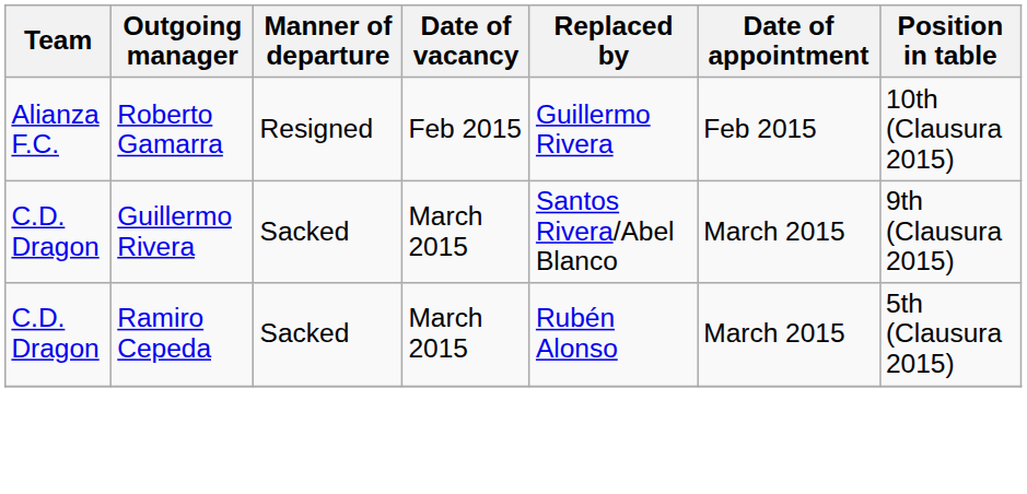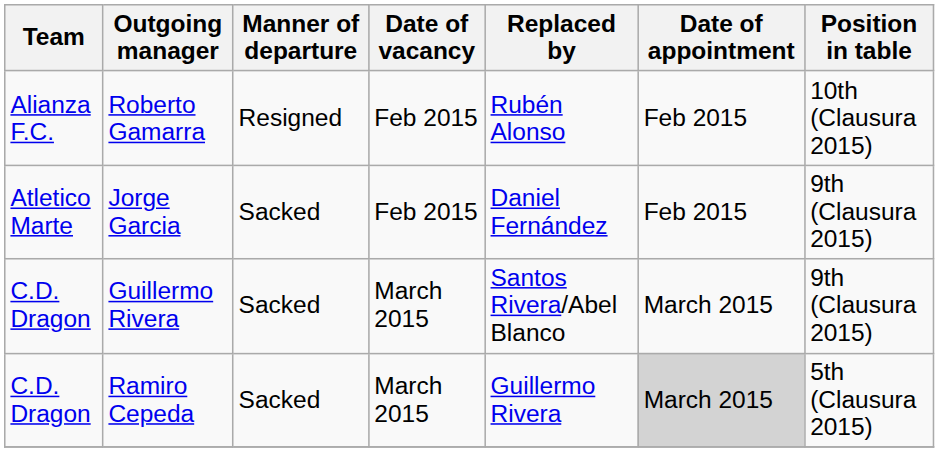Roberto Gamarra | Replaced by: Guillermo Rivera -> Rubén Alonso
+ row: Atletico Marte | Jorge Garcia | Sacked | Feb 2015 | Daniel Fernández | Feb 2015 | 9th (Clausura 2015)
Ramiro Cepeda | Replaced by: Rubén Alonso -> Guillermo Rivera
Ramiro Cepeda | Date of appointment: no background -> lightgrey background
